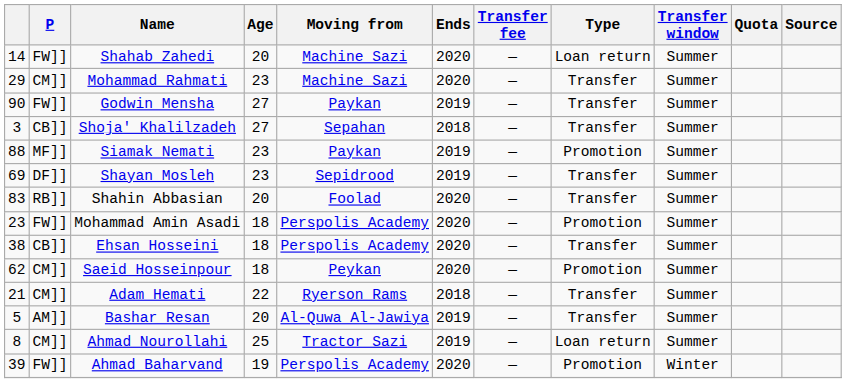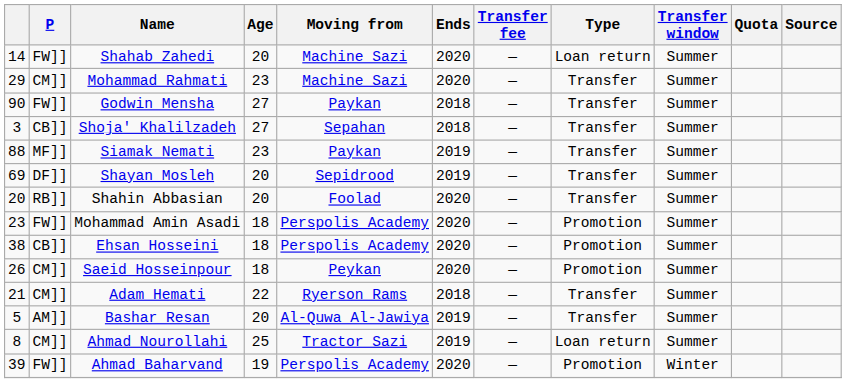Godwin Mensha | Ends: 2019 -> 2018
Siamak Nemati | Type: Promotion -> Transfer
Shayan Mosleh | Age: 23 -> 20
Shahin Abbasian | column 1: 83 -> 20
Ehsan Hosseini | Type: Transfer -> Promotion
Saeid Hosseinpour | column 1: 62 -> 26
